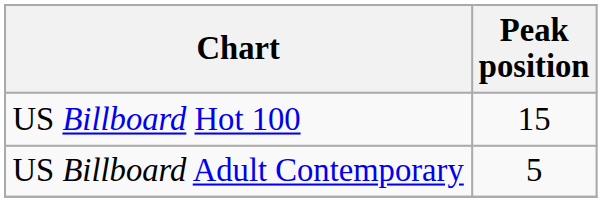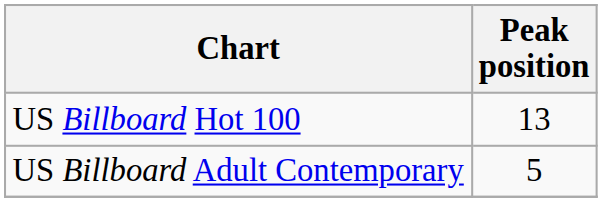US Billboard Hot 100 | Peak position: 15 -> 13
